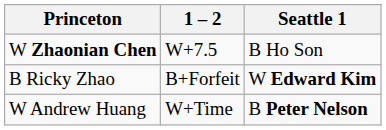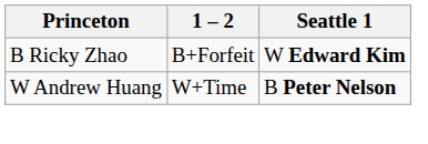- row: W Zhaonian Chen | W+7.5 | B Ho Son
